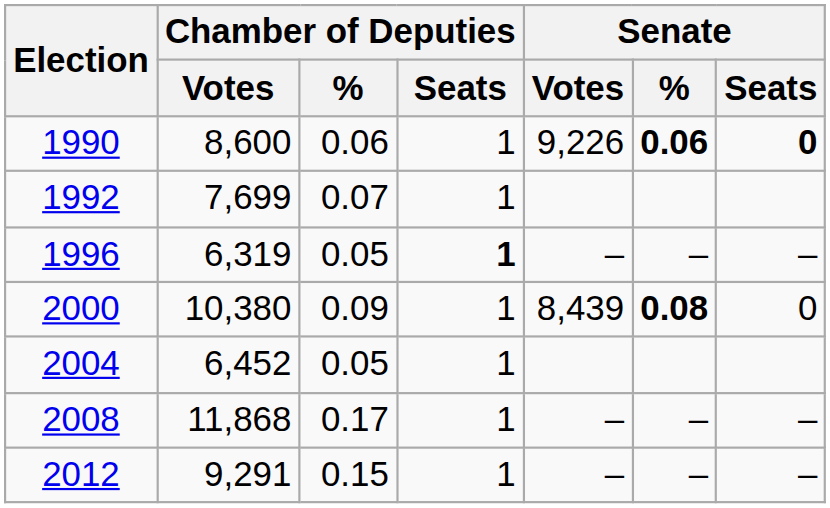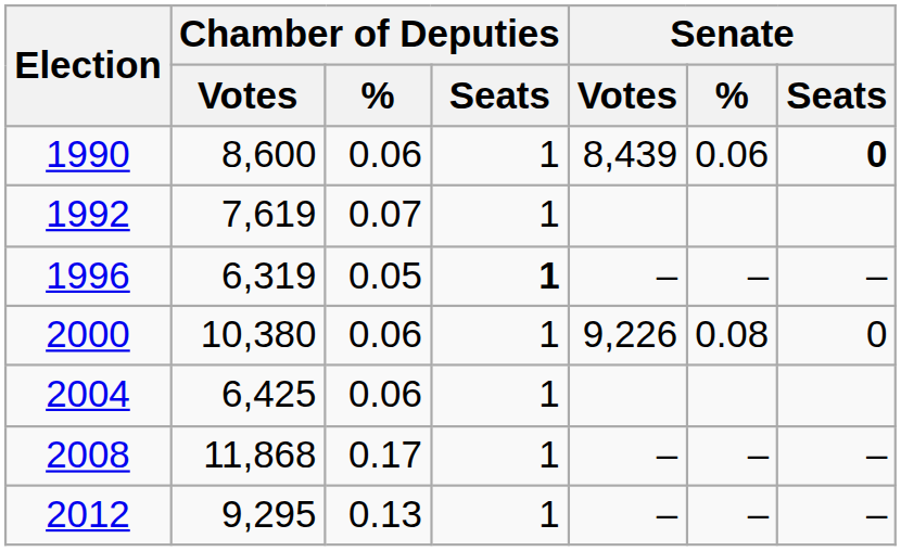1990 | Senate / Votes: 9,226 -> 8,439
1990 | Senate / %: bold -> normal
1992 | Chamber of Deputies / Votes: 7,699 -> 7,619
2000 | Chamber of Deputies / %: 0.09 -> 0.06
2000 | Senate / Votes: 8,439 -> 9,226
2000 | Senate / %: bold -> normal
2004 | Chamber of Deputies / Votes: 6,452 -> 6,425
2004 | Chamber of Deputies / %: 0.05 -> 0.06
2012 | Chamber of Deputies / Votes: 9,291 -> 9,295
2012 | Chamber of Deputies / %: 0.15 -> 0.13
